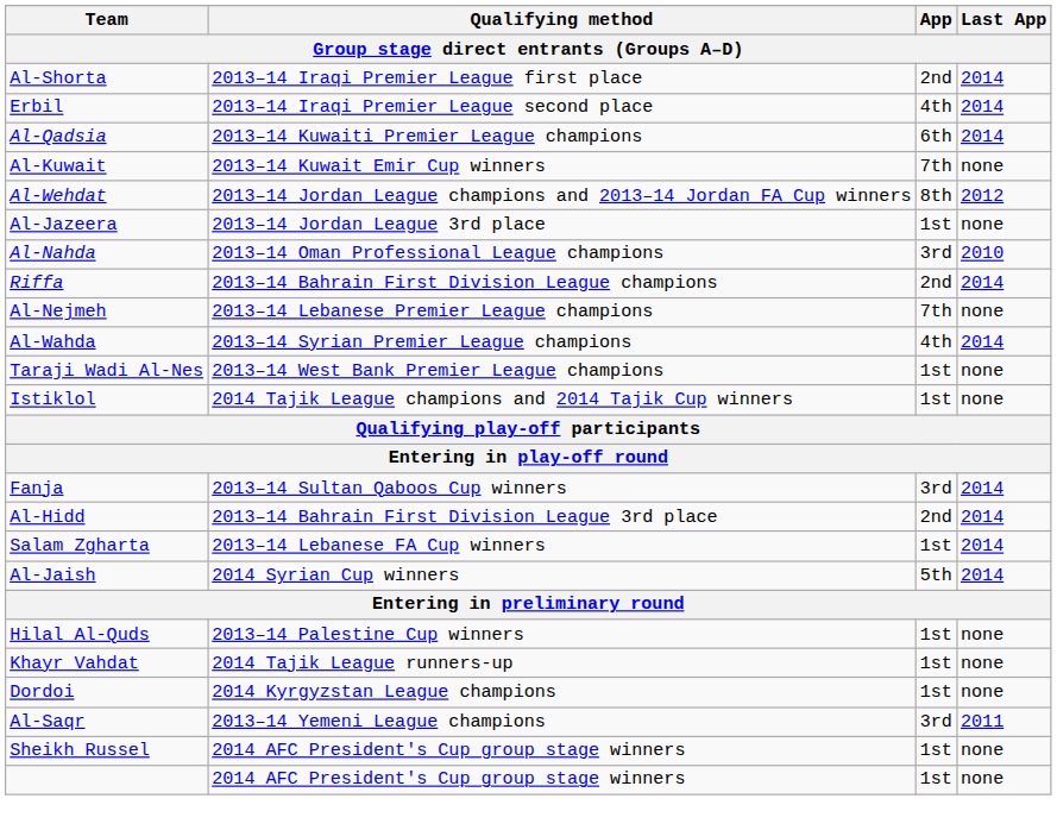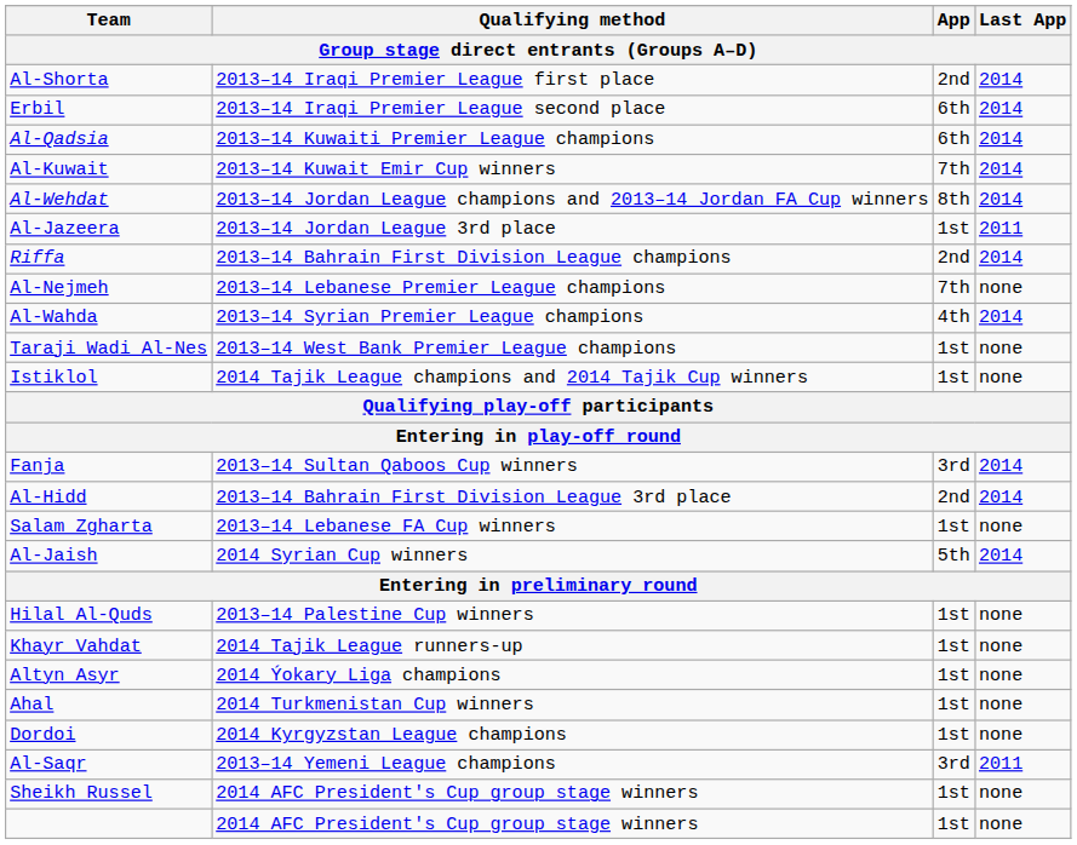Erbil | App: 4th -> 6th
Al-Kuwait | Last App: none -> 2014
Al-Wehdat | Last App: 2012 -> 2014
Al-Jazeera | Last App: none -> 2011
- row: Al-Nahda | 2013–14 Oman Professional League champions | 3rd | 2010
Salam Zgharta | Last App: 2014 -> none
+ row: Altyn Asyr | 2014 Ýokary Liga champions | 1st | none
+ row: Ahal | 2014 Turkmenistan Cup winners | 1st | none
